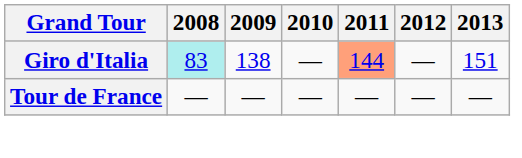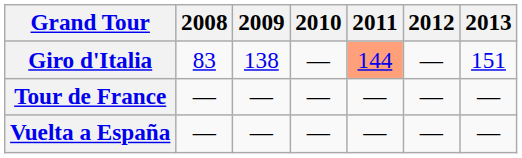Giro d'Italia | 2008: paleturquoise background -> no background
+ row: Vuelta a España | — | — | — | — | — | —
